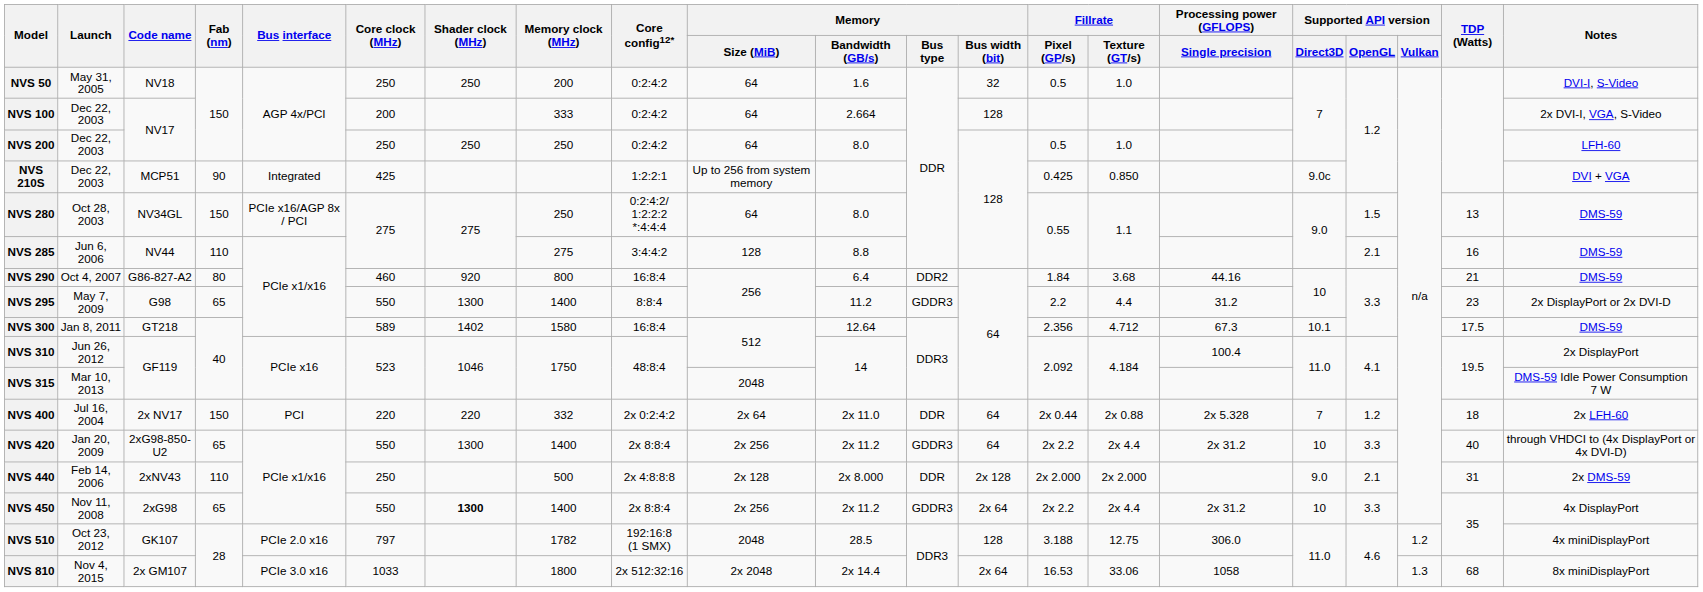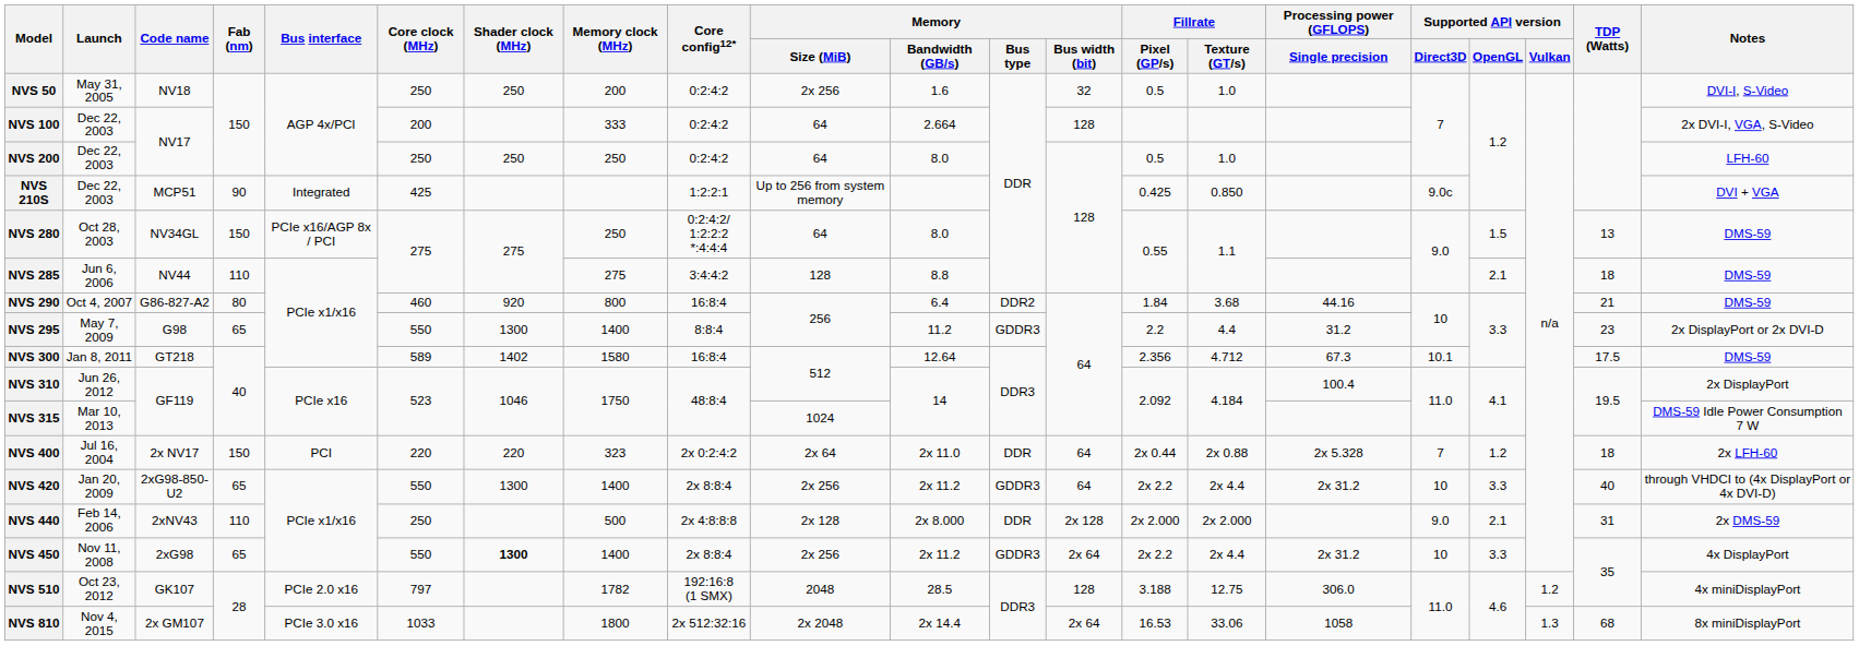NVS 50 | Memory / Size (MiB): 64 -> 2x 256
NVS 285 | TDP (Watts): 16 -> 18
NVS 315 | Memory / Size (MiB): 2048 -> 1024
NVS 400 | Memory clock (MHz): 332 -> 323
